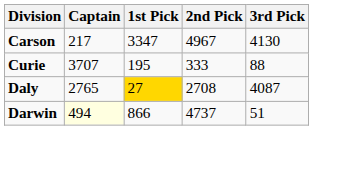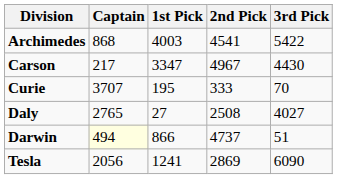+ row: Archimedes | 868 | 4003 | 4541 | 5422
Carson | 3rd Pick: 4130 -> 4430
Curie | 3rd Pick: 88 -> 70
Daly | 1st Pick: gold background -> no background
Daly | 2nd Pick: 2708 -> 2508
Daly | 3rd Pick: 4087 -> 4027
+ row: Tesla | 2056 | 1241 | 2869 | 6090
